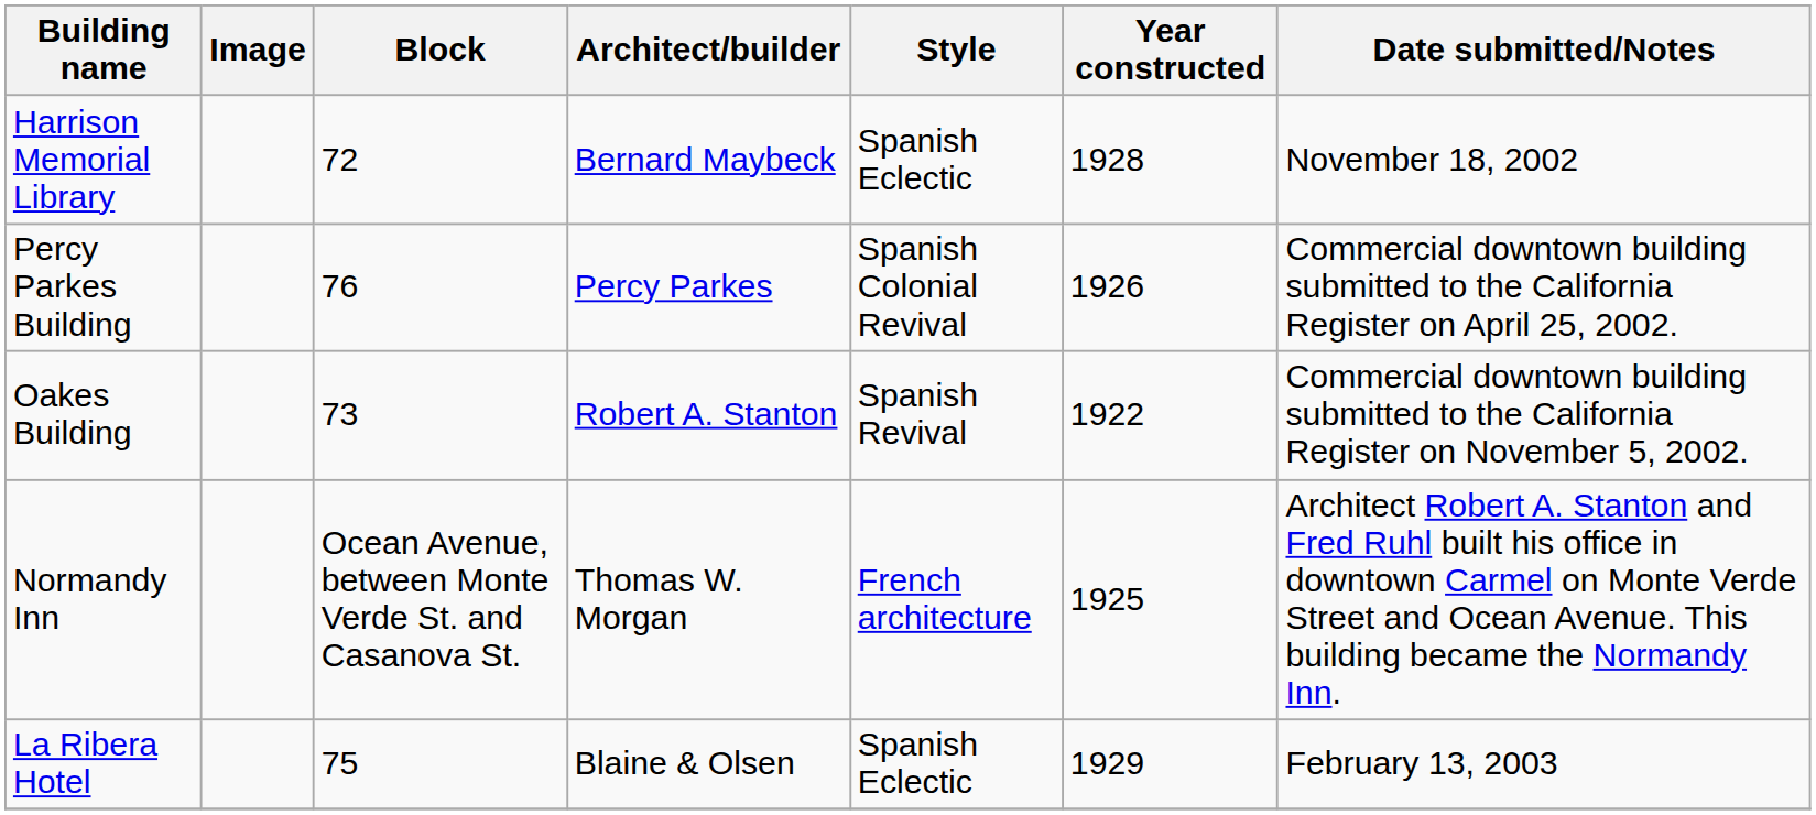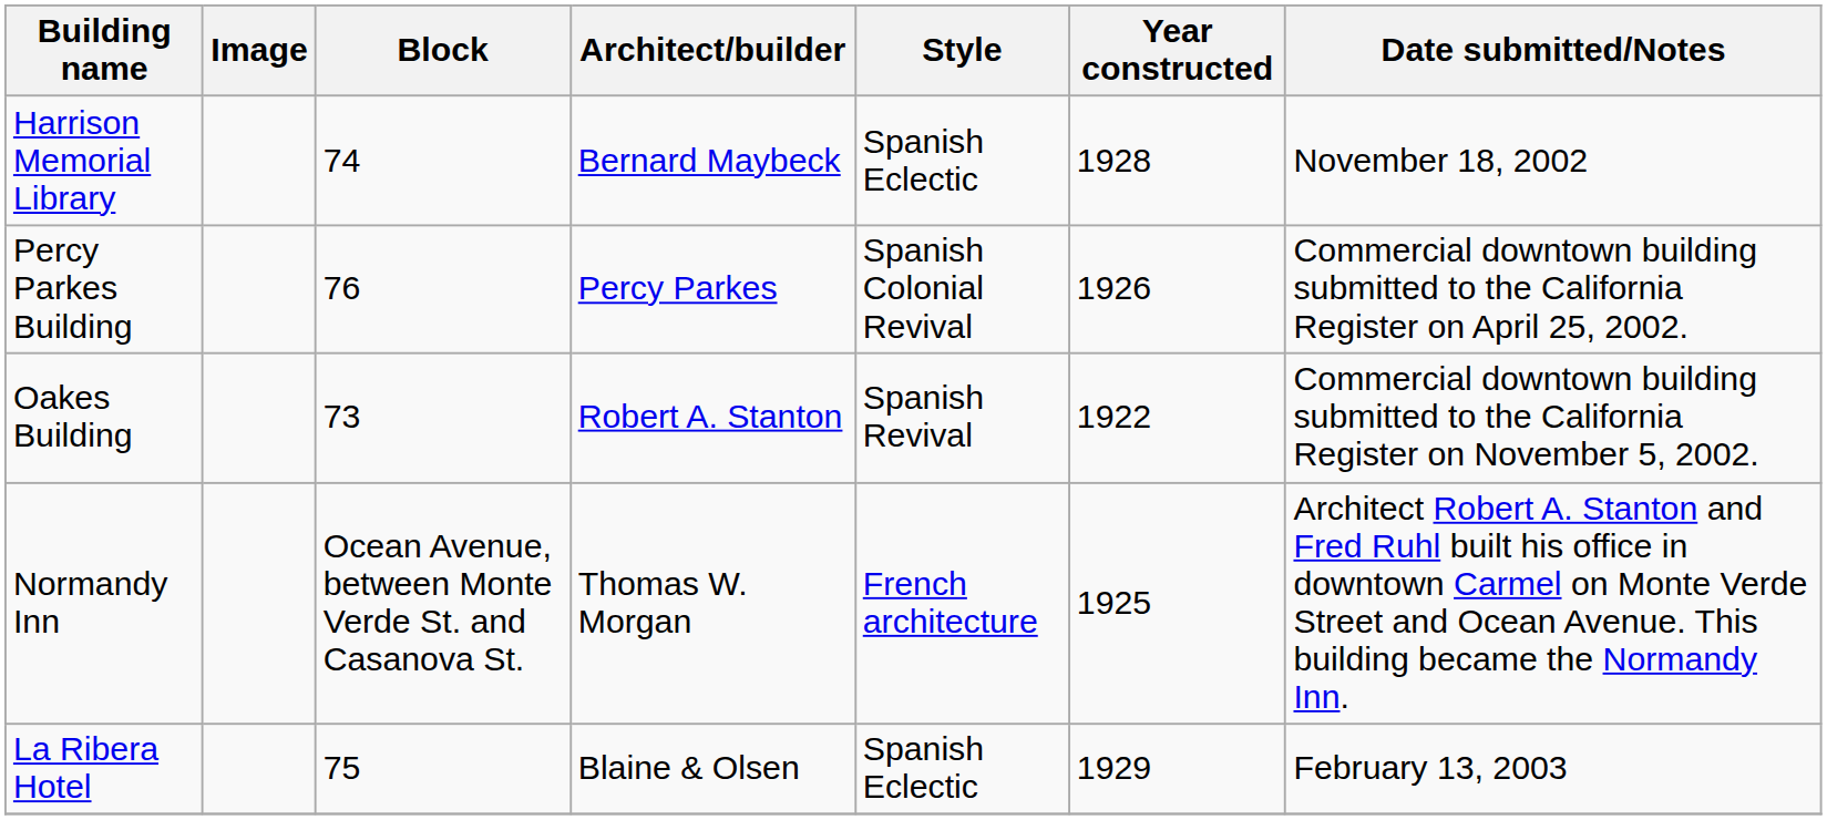Harrison Memorial Library | Block: 72 -> 74
